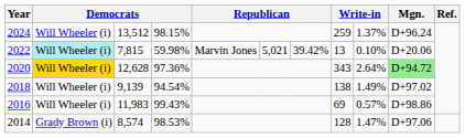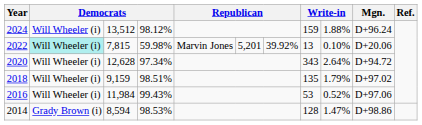2024 | column 4: 98.15% -> 98.12%
2024 | column 8: 259 -> 159
2024 | column 9: 1.37% -> 1.88%
2022 | column 6: 5,021 -> 5,201
2022 | column 7: 39.42% -> 39.92%
2020 | column 2: gold background -> no background
2020 | column 4: 97.36% -> 97.34%
2020 | Mgn.: lightgreen background -> no background
2018 | column 3: 9,139 -> 9,159
2018 | column 4: 94.54% -> 98.51%
2018 | column 8: 138 -> 135
2018 | column 9: 1.49% -> 1.79%
2016 | column 3: 11,983 -> 11,984
2016 | column 8: 69 -> 53
2016 | column 9: 0.57% -> 0.52%
2016 | Mgn.: D+98.86 -> D+97.06
2014 | column 3: 8,574 -> 8,594
2014 | Mgn.: D+97.06 -> D+98.86
